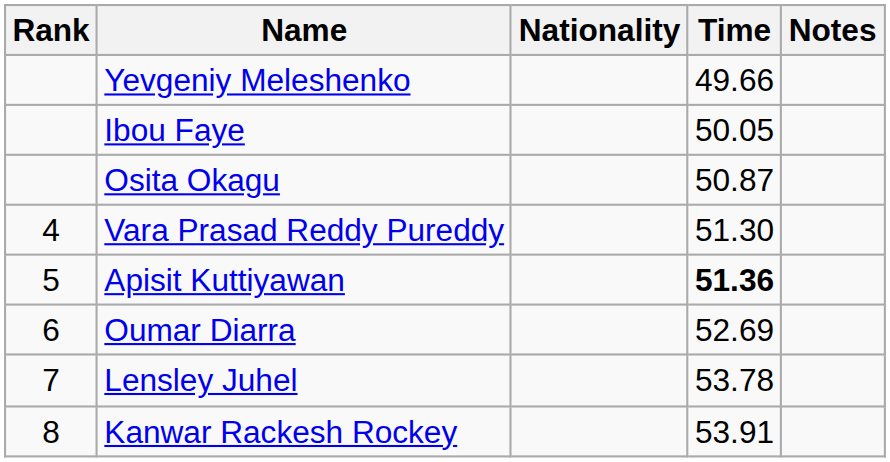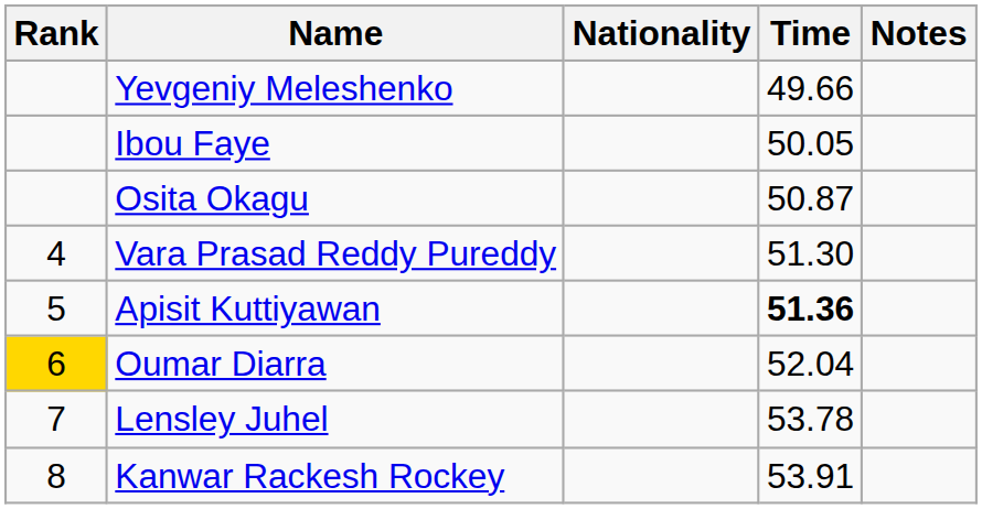Oumar Diarra | Rank: no background -> gold background
Oumar Diarra | Time: 52.69 -> 52.04
